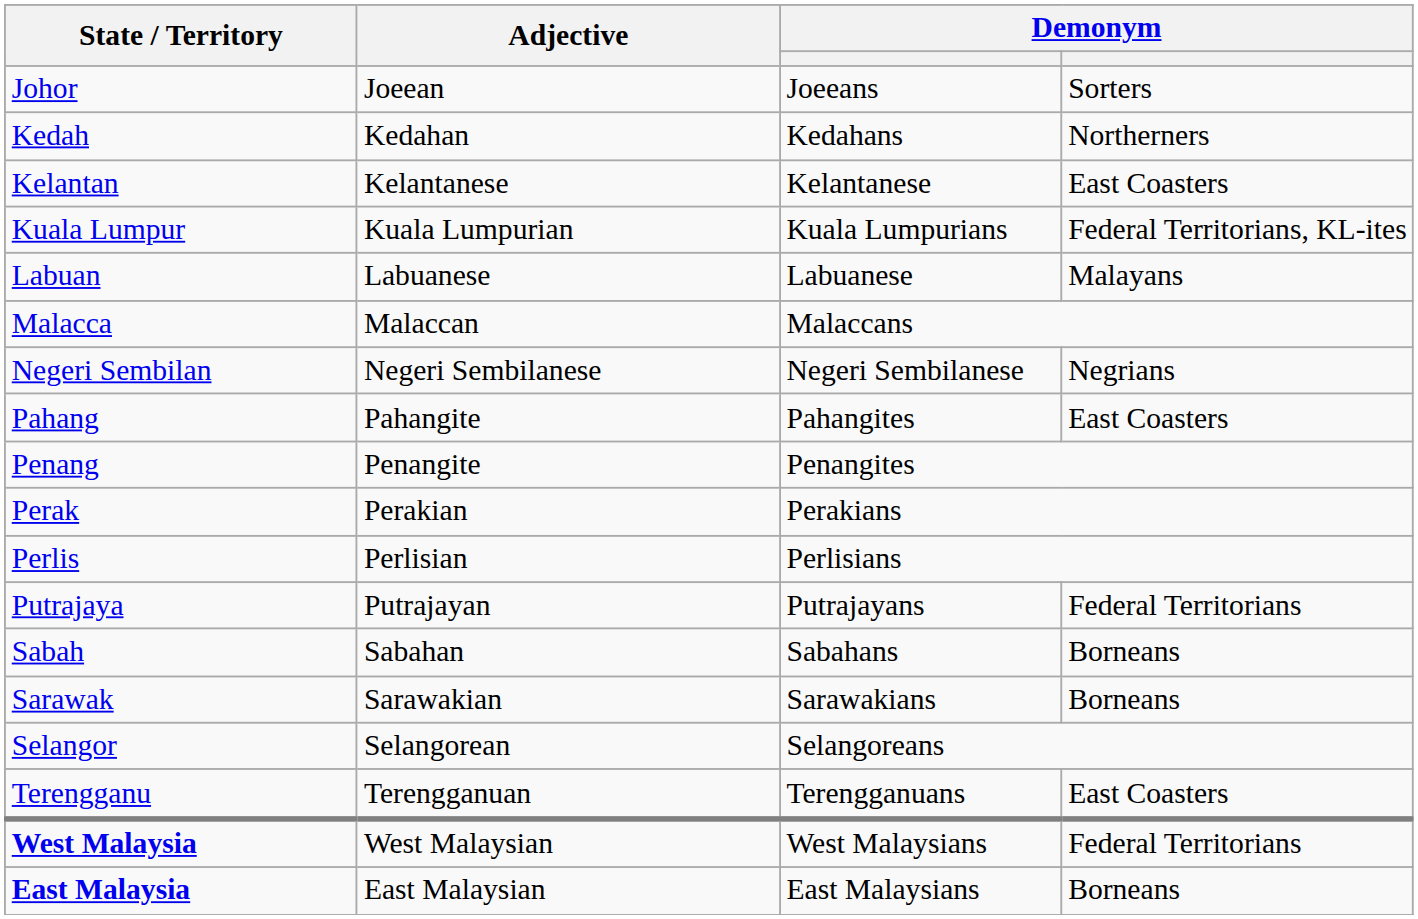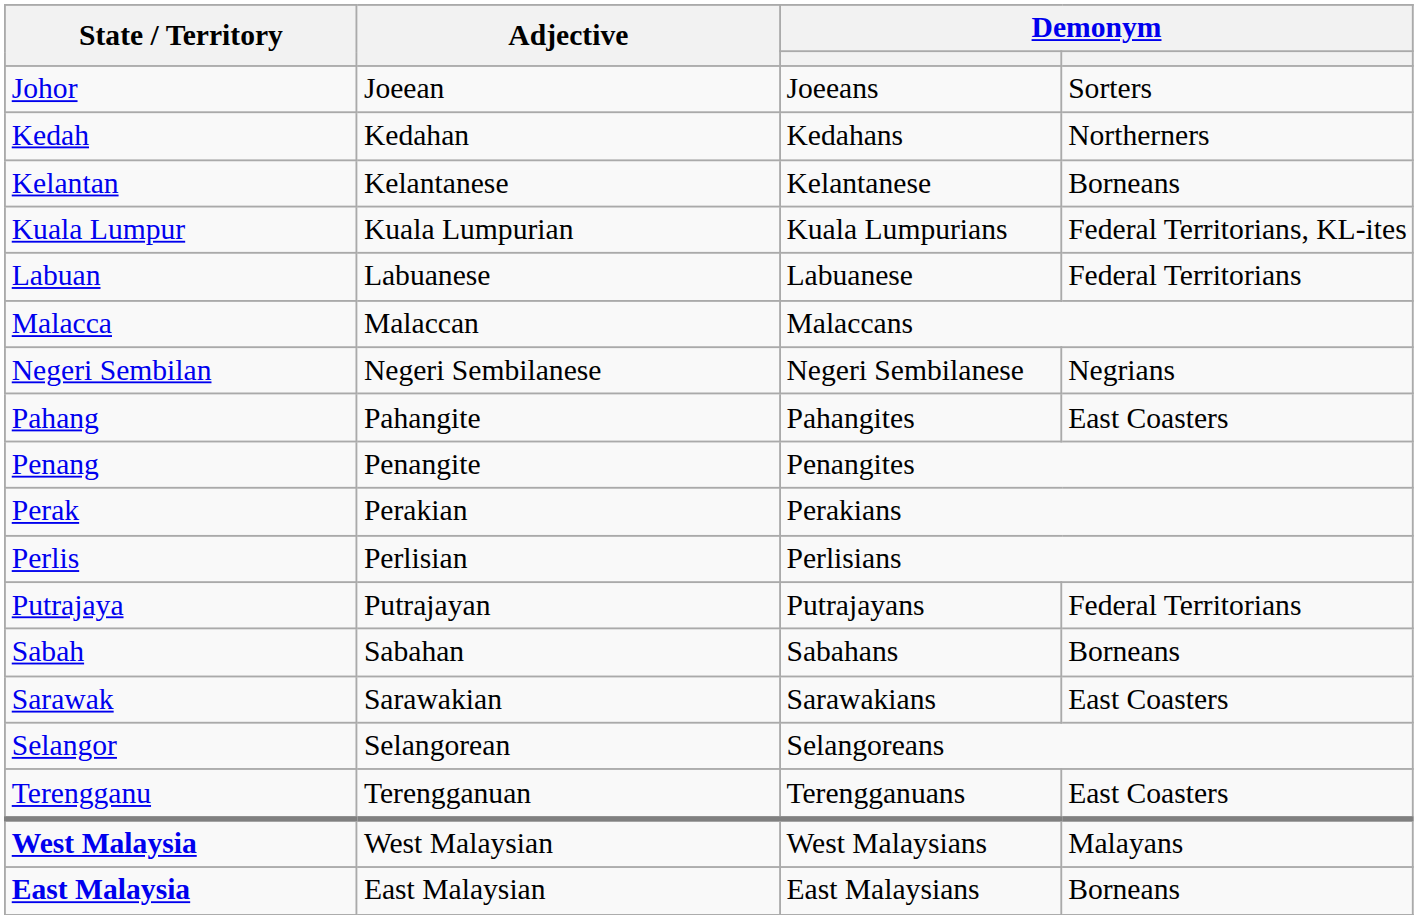Kelantan | column 4: East Coasters -> Borneans
Labuan | column 4: Malayans -> Federal Territorians
Sarawak | column 4: Borneans -> East Coasters
West Malaysia | column 4: Federal Territorians -> Malayans
